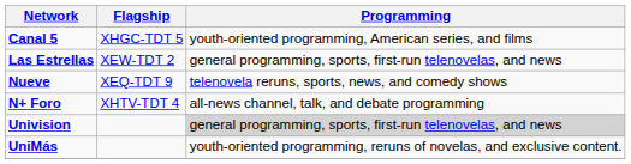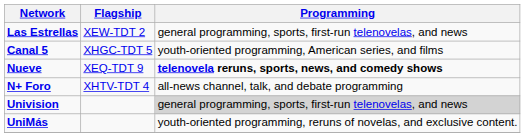rows swapped: Las Estrellas <-> Canal 5
Nueve | Programming: normal -> bold
